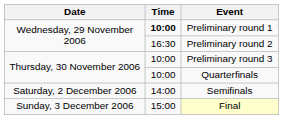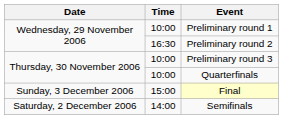Preliminary round 1 | Time: bold -> normal
rows swapped: Semifinals <-> Final
